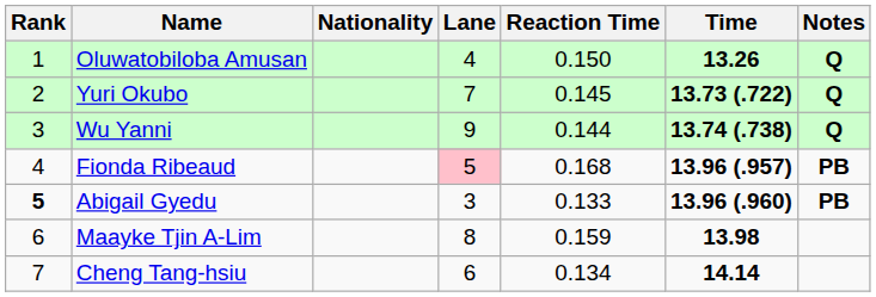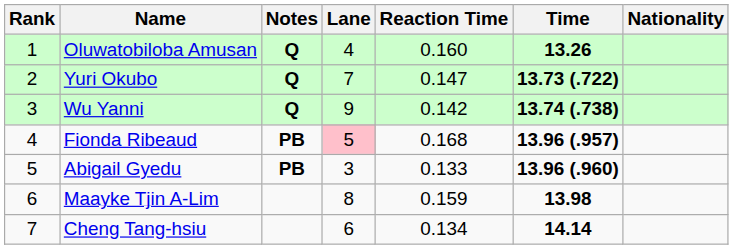columns swapped: Nationality <-> Notes
Oluwatobiloba Amusan | Reaction Time: 0.150 -> 0.160
Yuri Okubo | Reaction Time: 0.145 -> 0.147
Wu Yanni | Reaction Time: 0.144 -> 0.142
Abigail Gyedu | Rank: bold -> normal
